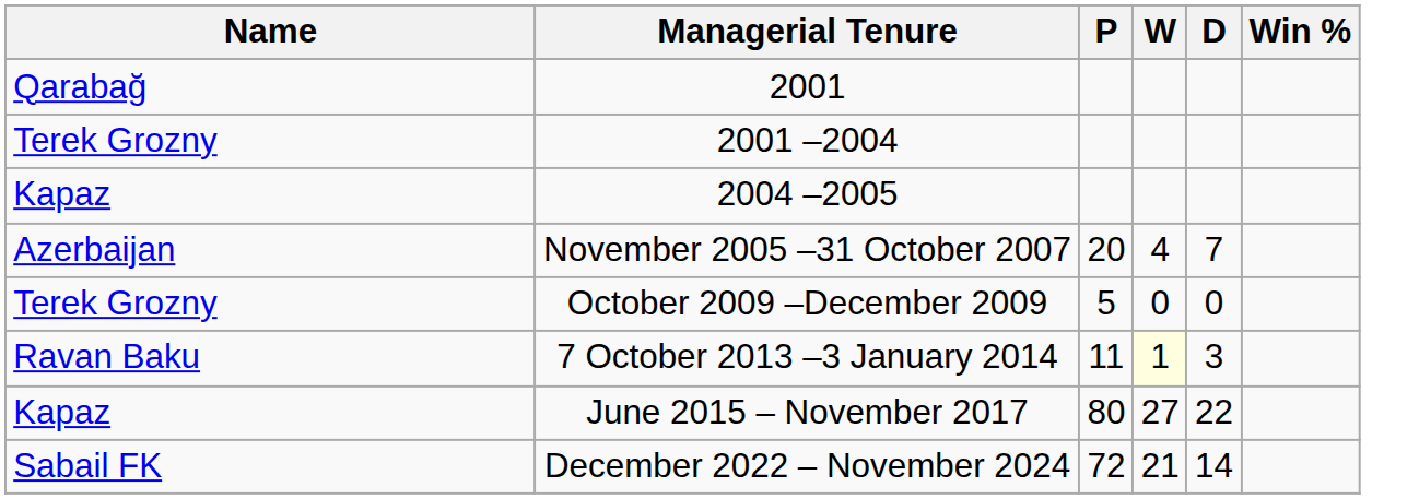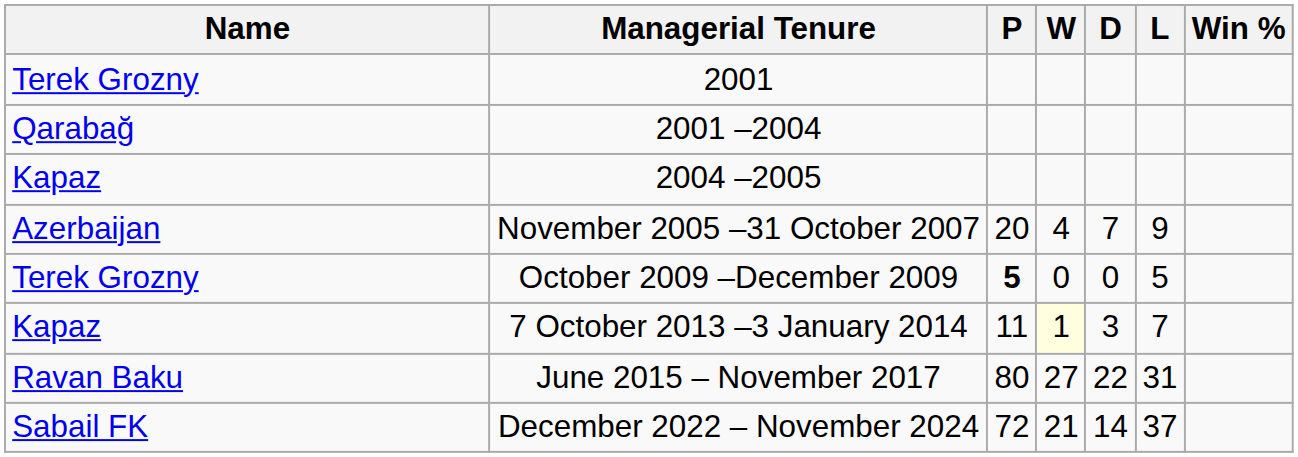+ column: L | 9 | 5 | 7 | 31 | 37
2001 | Name: Qarabağ -> Terek Grozny
2001 –2004 | Name: Terek Grozny -> Qarabağ
October 2009 –December 2009 | P: normal -> bold
7 October 2013 –3 January 2014 | Name: Ravan Baku -> Kapaz
June 2015 – November 2017 | Name: Kapaz -> Ravan Baku
